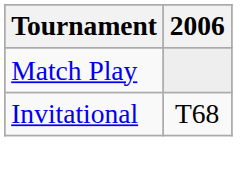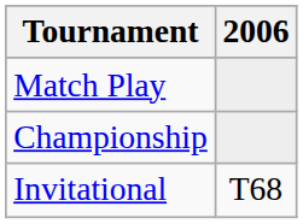+ row: Championship
